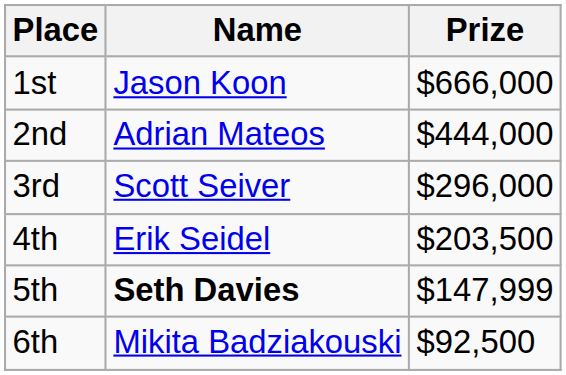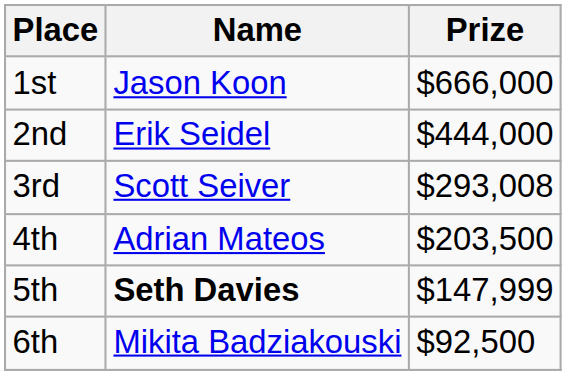2nd | Name: Adrian Mateos -> Erik Seidel
3rd | Prize: $296,000 -> $293,008
4th | Name: Erik Seidel -> Adrian Mateos
